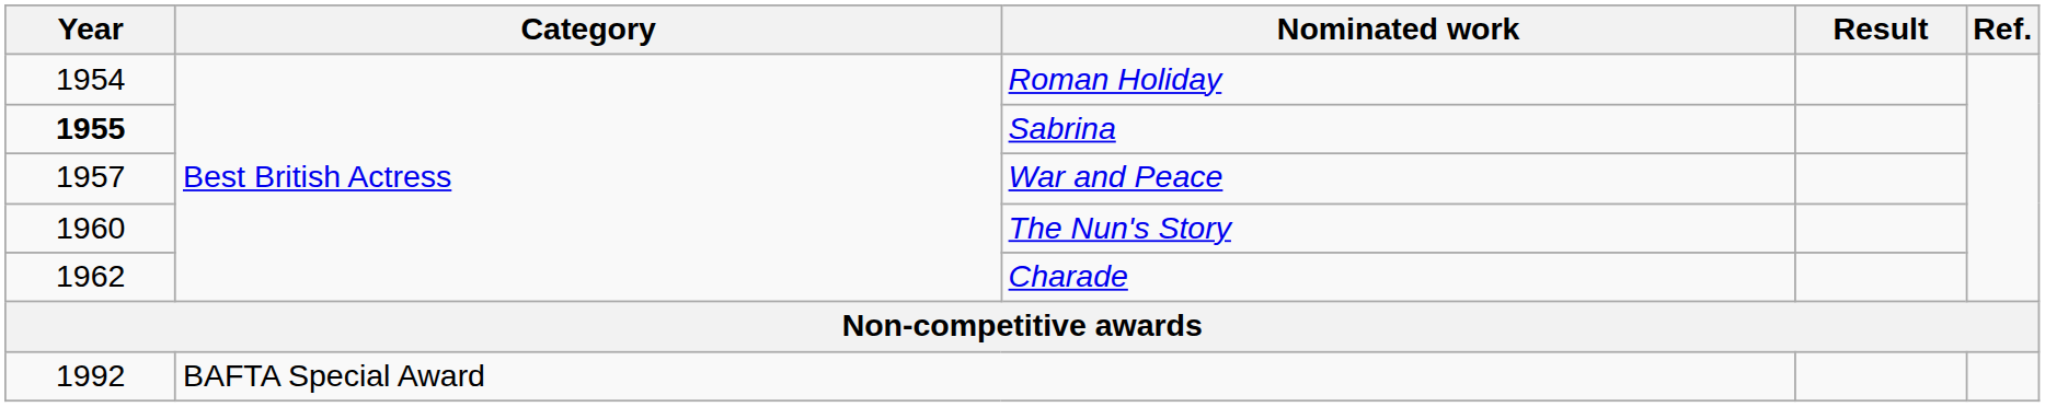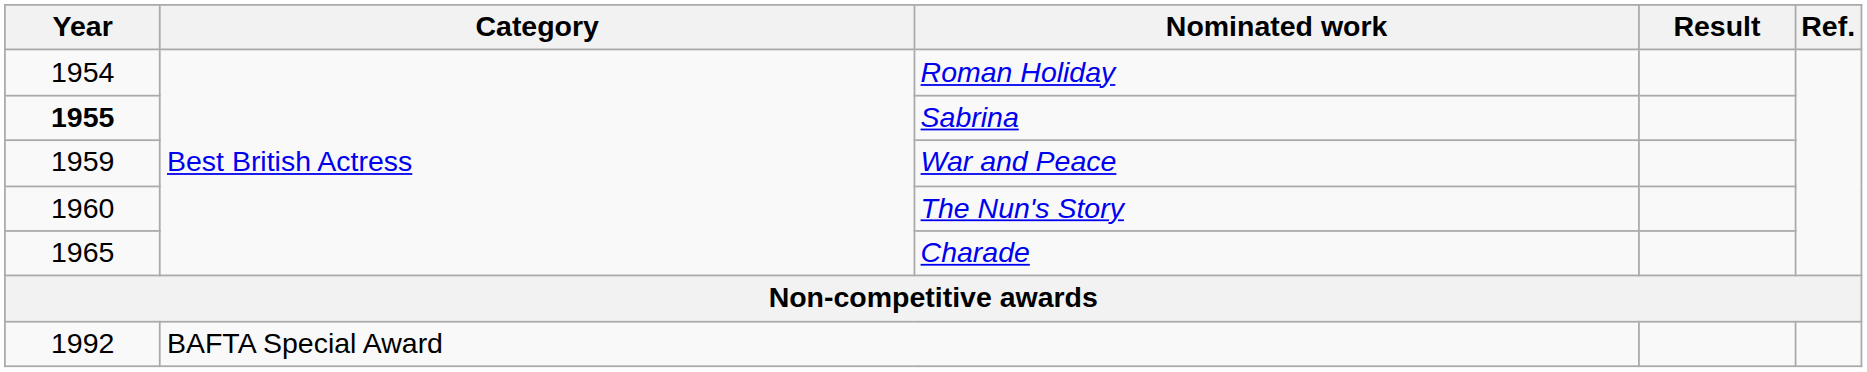War and Peace | Year: 1957 -> 1959
Charade | Year: 1962 -> 1965
